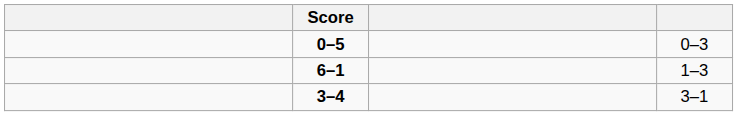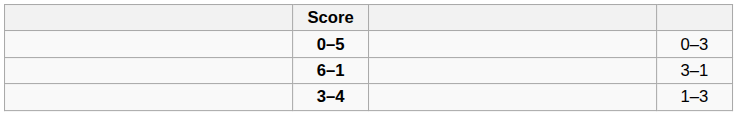6–1 | column 4: 1–3 -> 3–1
3–4 | column 4: 3–1 -> 1–3
